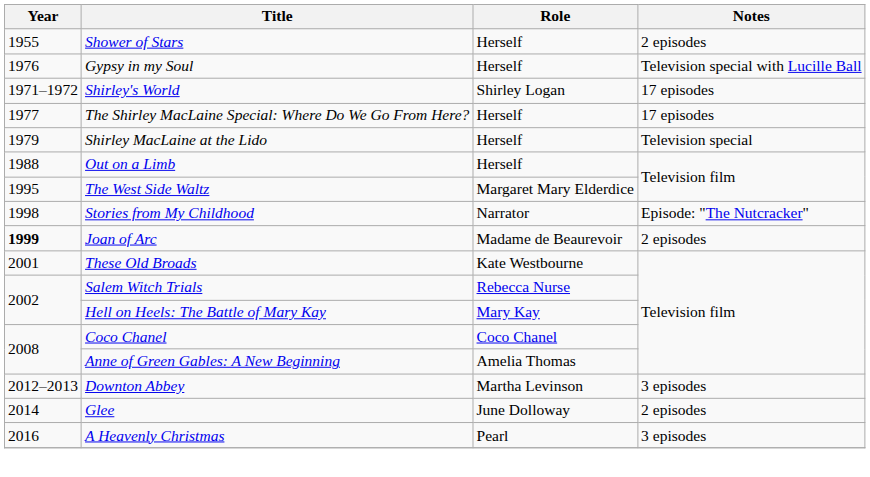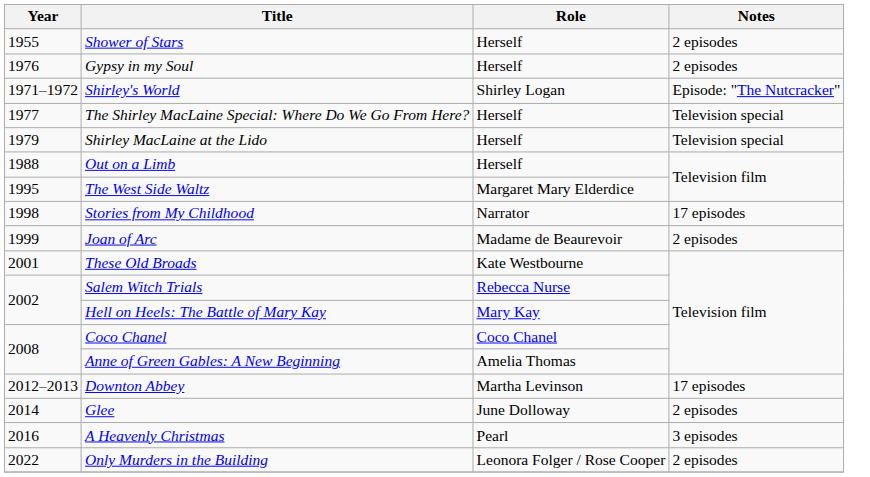Gypsy in my Soul | Notes: Television special with Lucille Ball -> 2 episodes
Shirley's World | Notes: 17 episodes -> Episode: "The Nutcracker"
The Shirley MacLaine Special: Where Do We Go From Here? | Notes: 17 episodes -> Television special
Stories from My Childhood | Notes: Episode: "The Nutcracker" -> 17 episodes
Joan of Arc | Year: bold -> normal
Downton Abbey | Notes: 3 episodes -> 17 episodes
+ row: 2022 | Only Murders in the Building | Leonora Folger / Rose Cooper | 2 episodes
